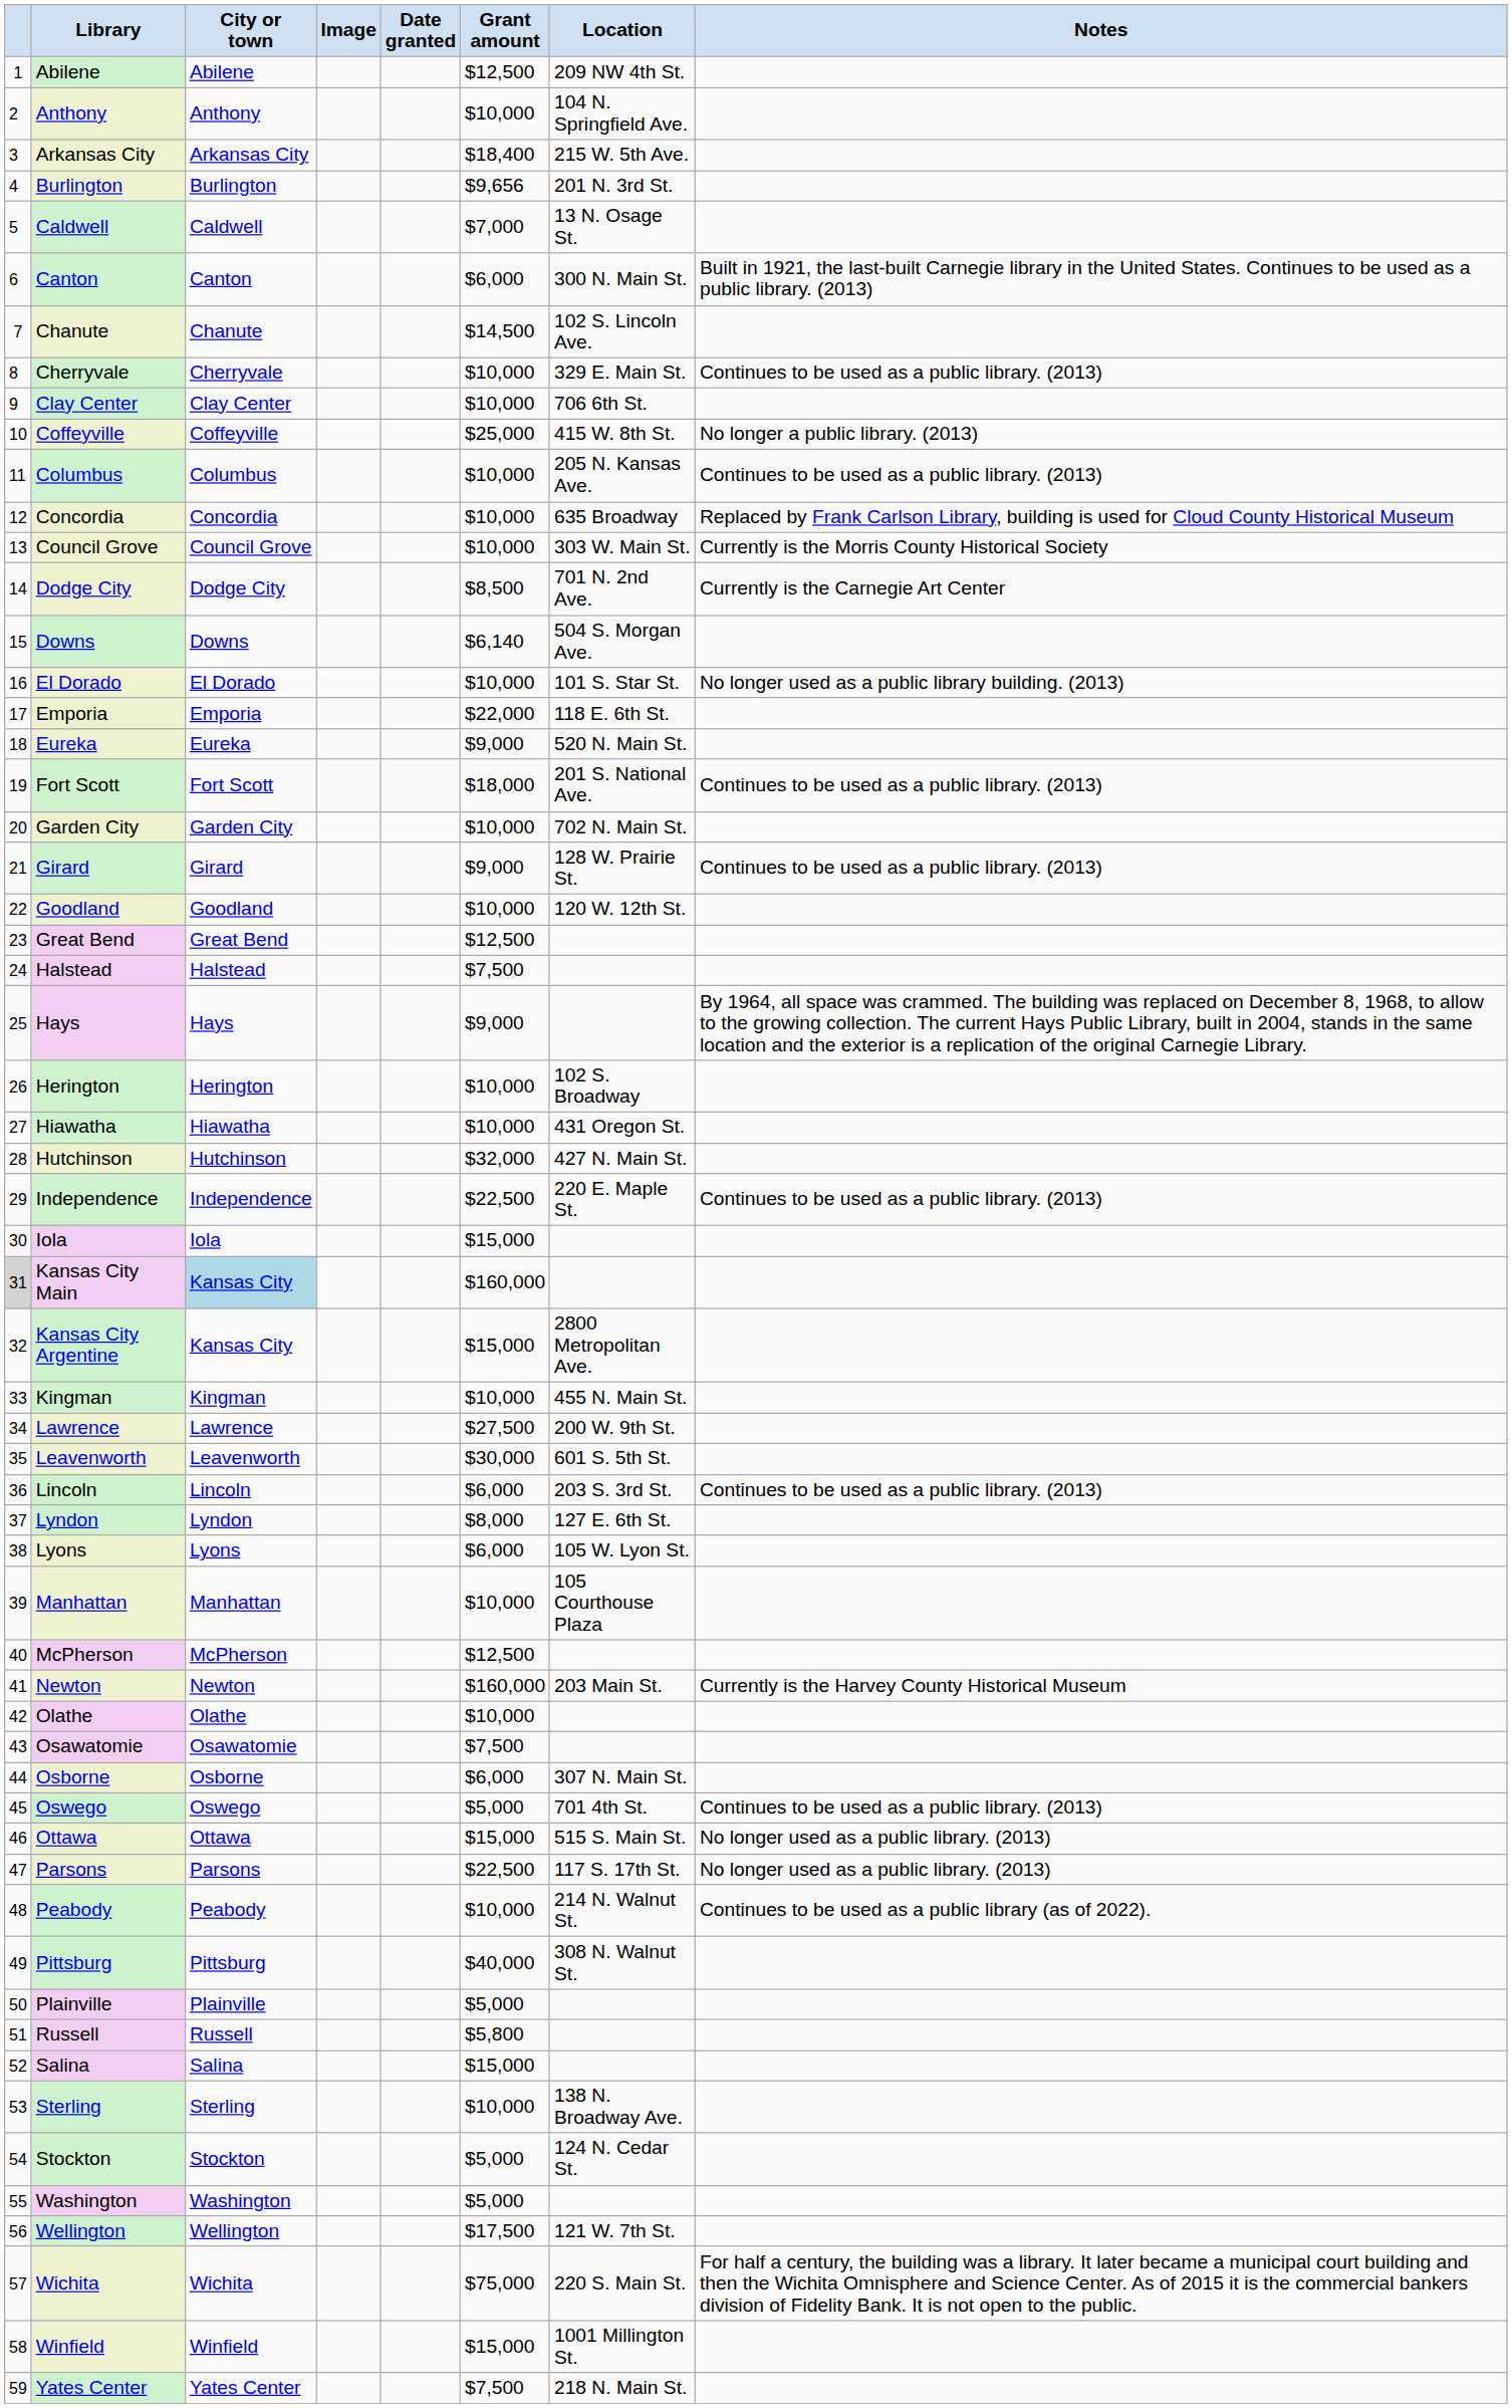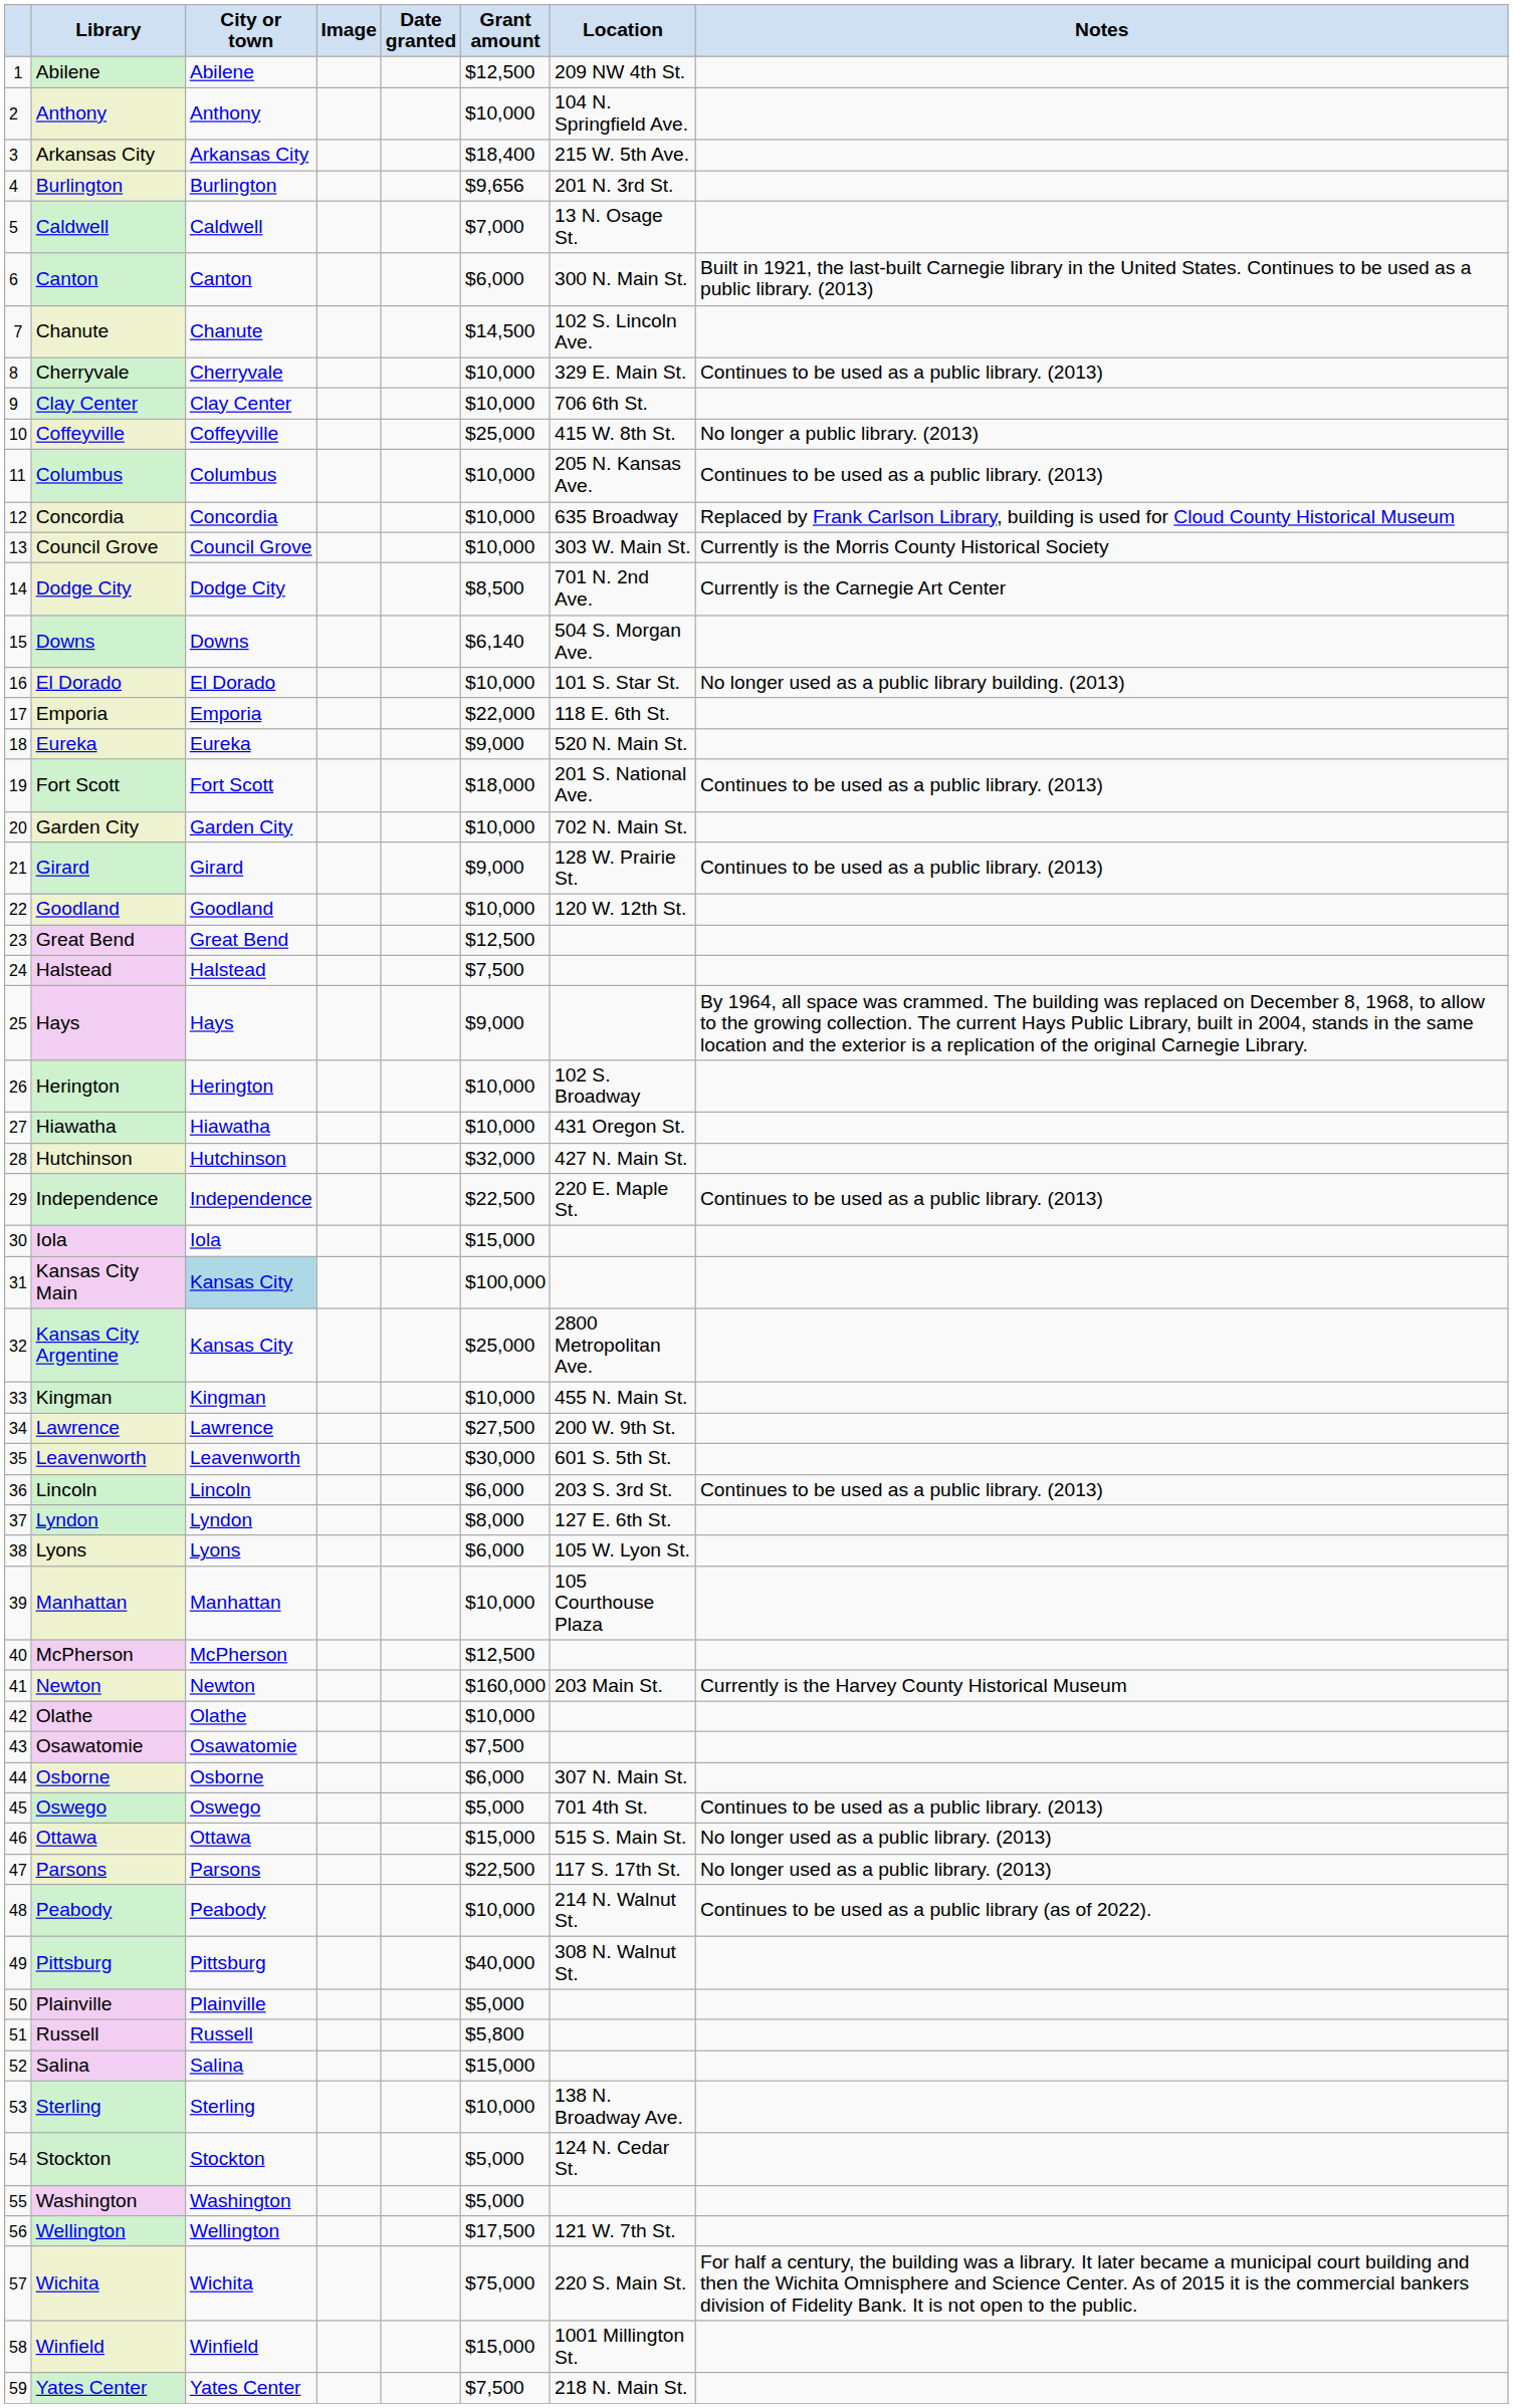Kansas City Main | column 1: lightgrey background -> no background
Kansas City Main | Grant amount: $160,000 -> $100,000
Kansas City Argentine | Grant amount: $15,000 -> $25,000
